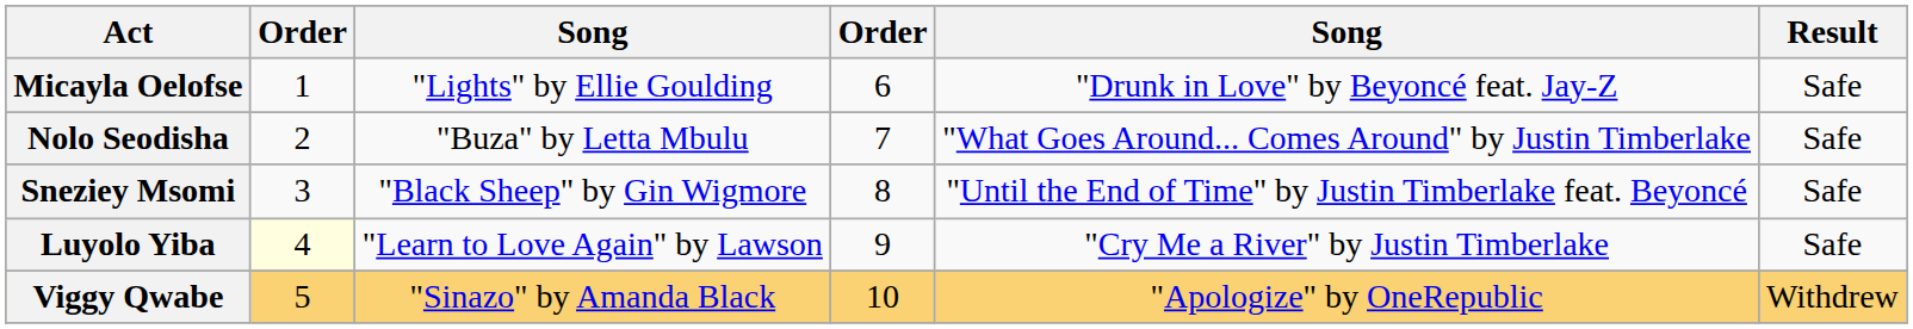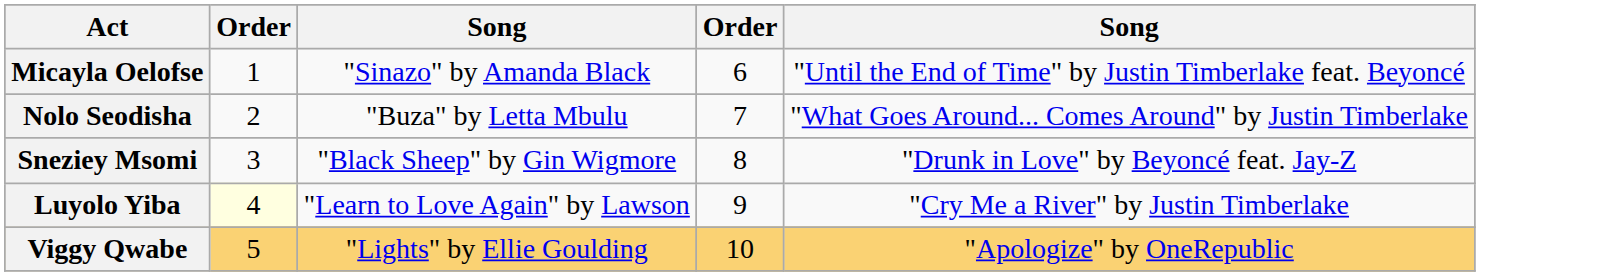- column: Result | Safe | Safe | Safe | Safe | Withdrew
Micayla Oelofse | column 3: "Lights" by Ellie Goulding -> "Sinazo" by Amanda Black
Micayla Oelofse | column 5: "Drunk in Love" by Beyoncé feat. Jay-Z -> "Until the End of Time" by Justin Timberlake feat. Beyoncé
Sneziey Msomi | column 5: "Until the End of Time" by Justin Timberlake feat. Beyoncé -> "Drunk in Love" by Beyoncé feat. Jay-Z
Viggy Qwabe | column 3: "Sinazo" by Amanda Black -> "Lights" by Ellie Goulding
